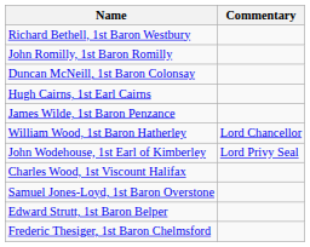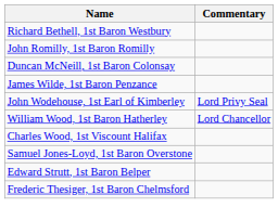- row: Hugh Cairns, 1st Earl Cairns
rows swapped: William Wood, 1st Baron Hatherley <-> John Wodehouse, 1st Earl of Kimberley
